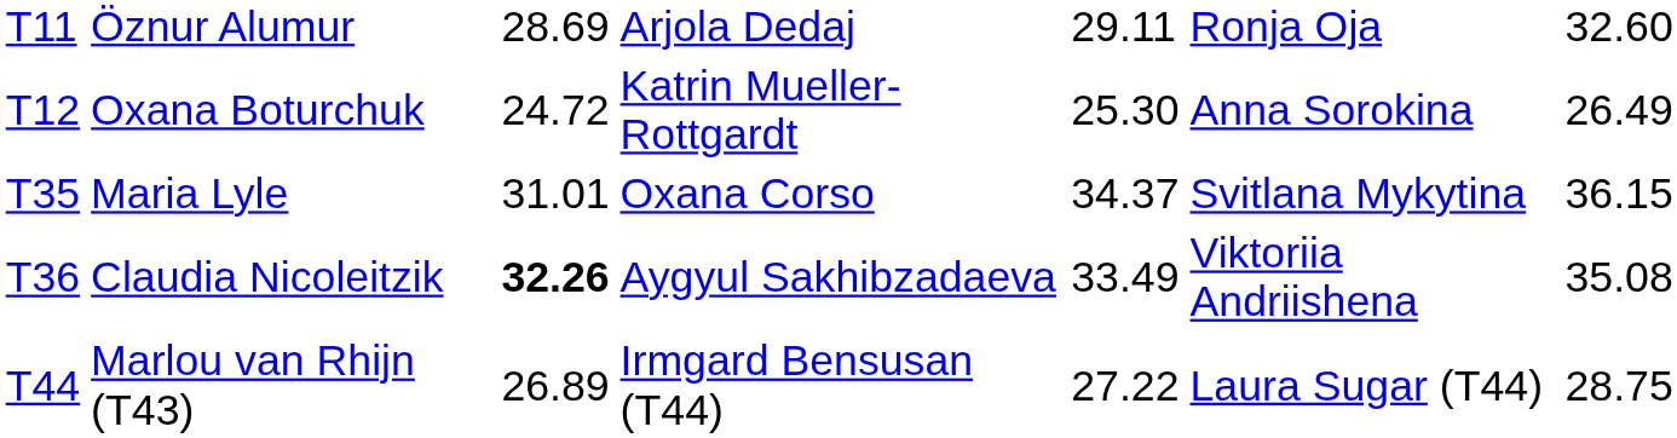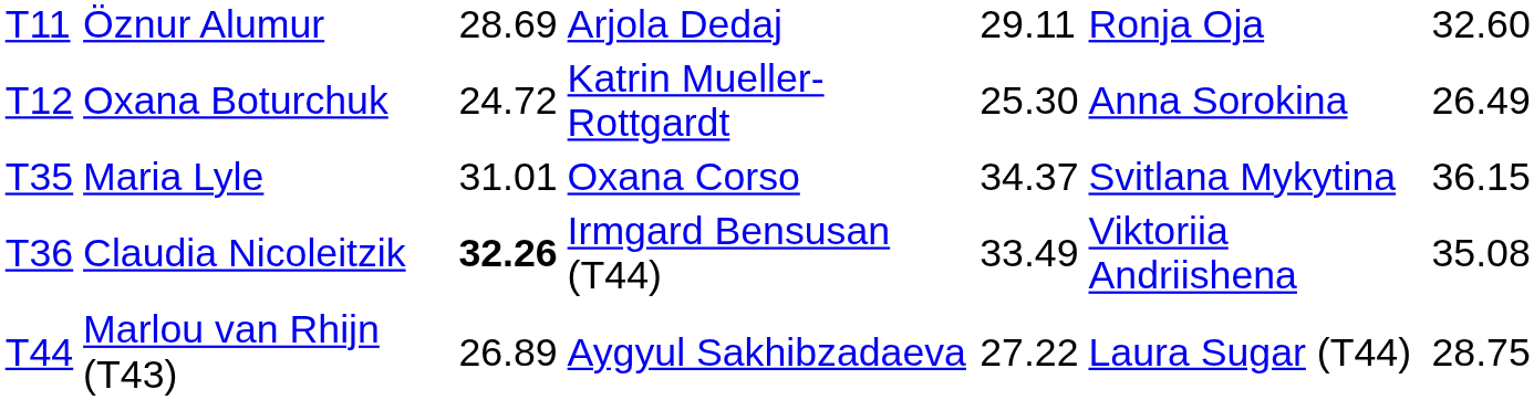Claudia Nicoleitzik | column 4: Aygyul Sakhibzadaeva -> Irmgard Bensusan (T44)
Marlou van Rhijn (T43) | column 4: Irmgard Bensusan (T44) -> Aygyul Sakhibzadaeva
